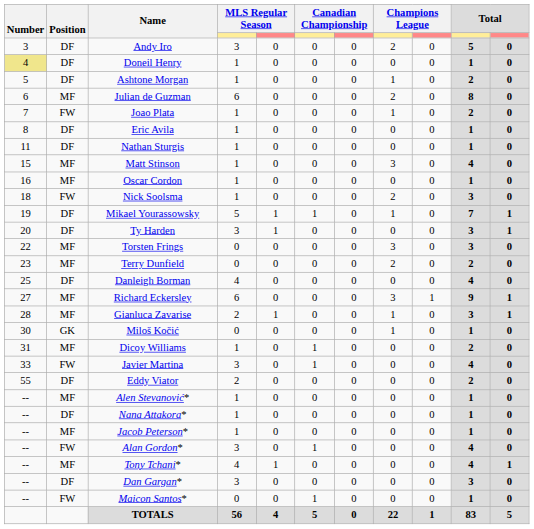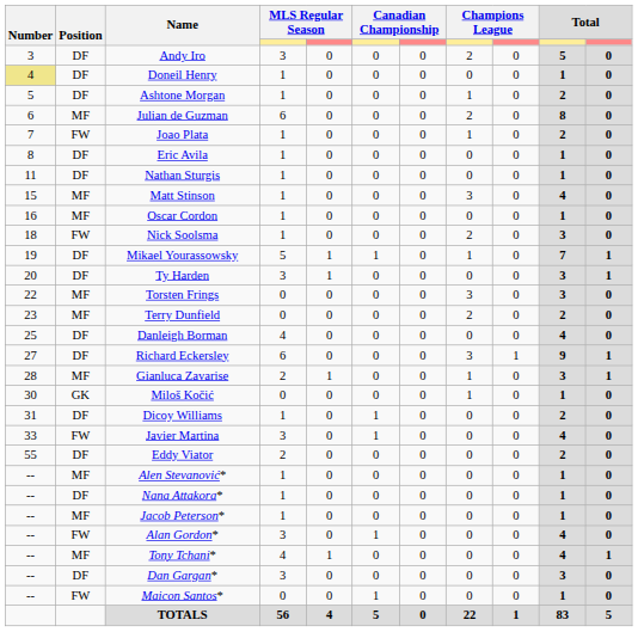Richard Eckersley | Position: MF -> DF
Dicoy Williams | Position: MF -> DF
